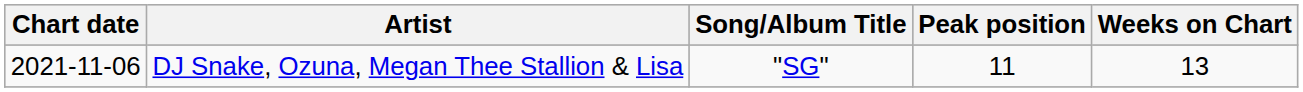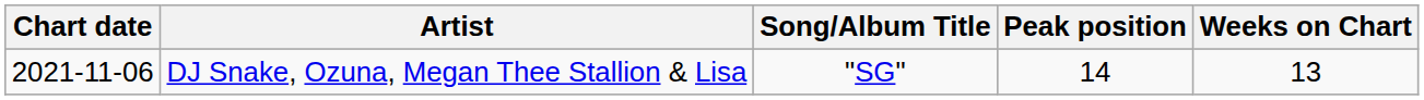DJ Snake, Ozuna, Megan Thee Stallion & Lisa | Peak position: 11 -> 14
